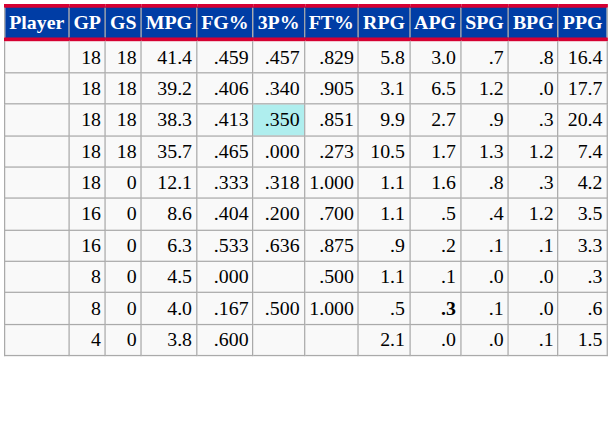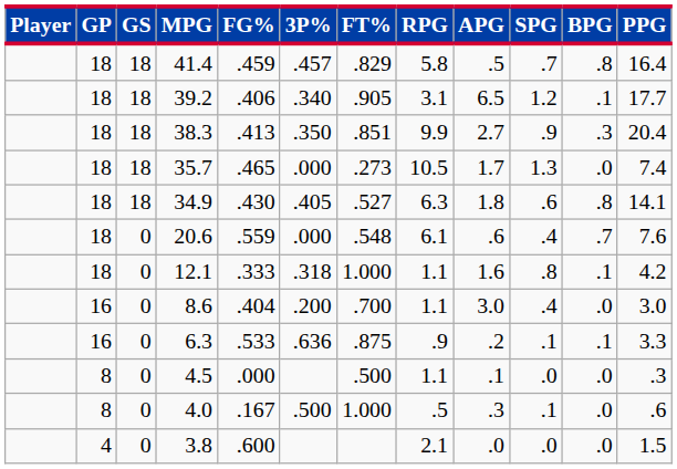41.4 | APG: 3.0 -> .5
39.2 | BPG: .0 -> .1
38.3 | 3P%: paleturquoise background -> no background
35.7 | BPG: 1.2 -> .0
+ row: 18 | 18 | 34.9 | .430 | .405 | .527 | 6.3 | 1.8 | .6 | .8 | 14.1
+ row: 18 | 0 | 20.6 | .559 | .000 | .548 | 6.1 | .6 | .4 | .7 | 7.6
12.1 | BPG: .3 -> .1
8.6 | APG: .5 -> 3.0
8.6 | BPG: 1.2 -> .0
8.6 | PPG: 3.5 -> 3.0
4.0 | APG: bold -> normal
3.8 | BPG: .1 -> .0
